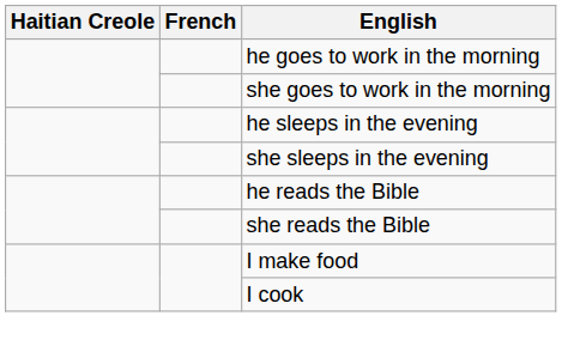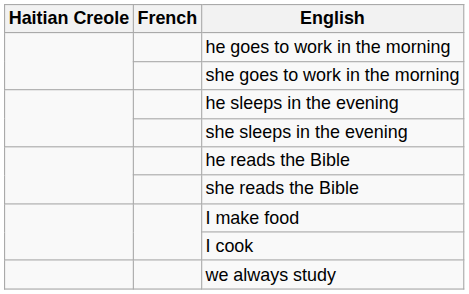+ row: we always study
